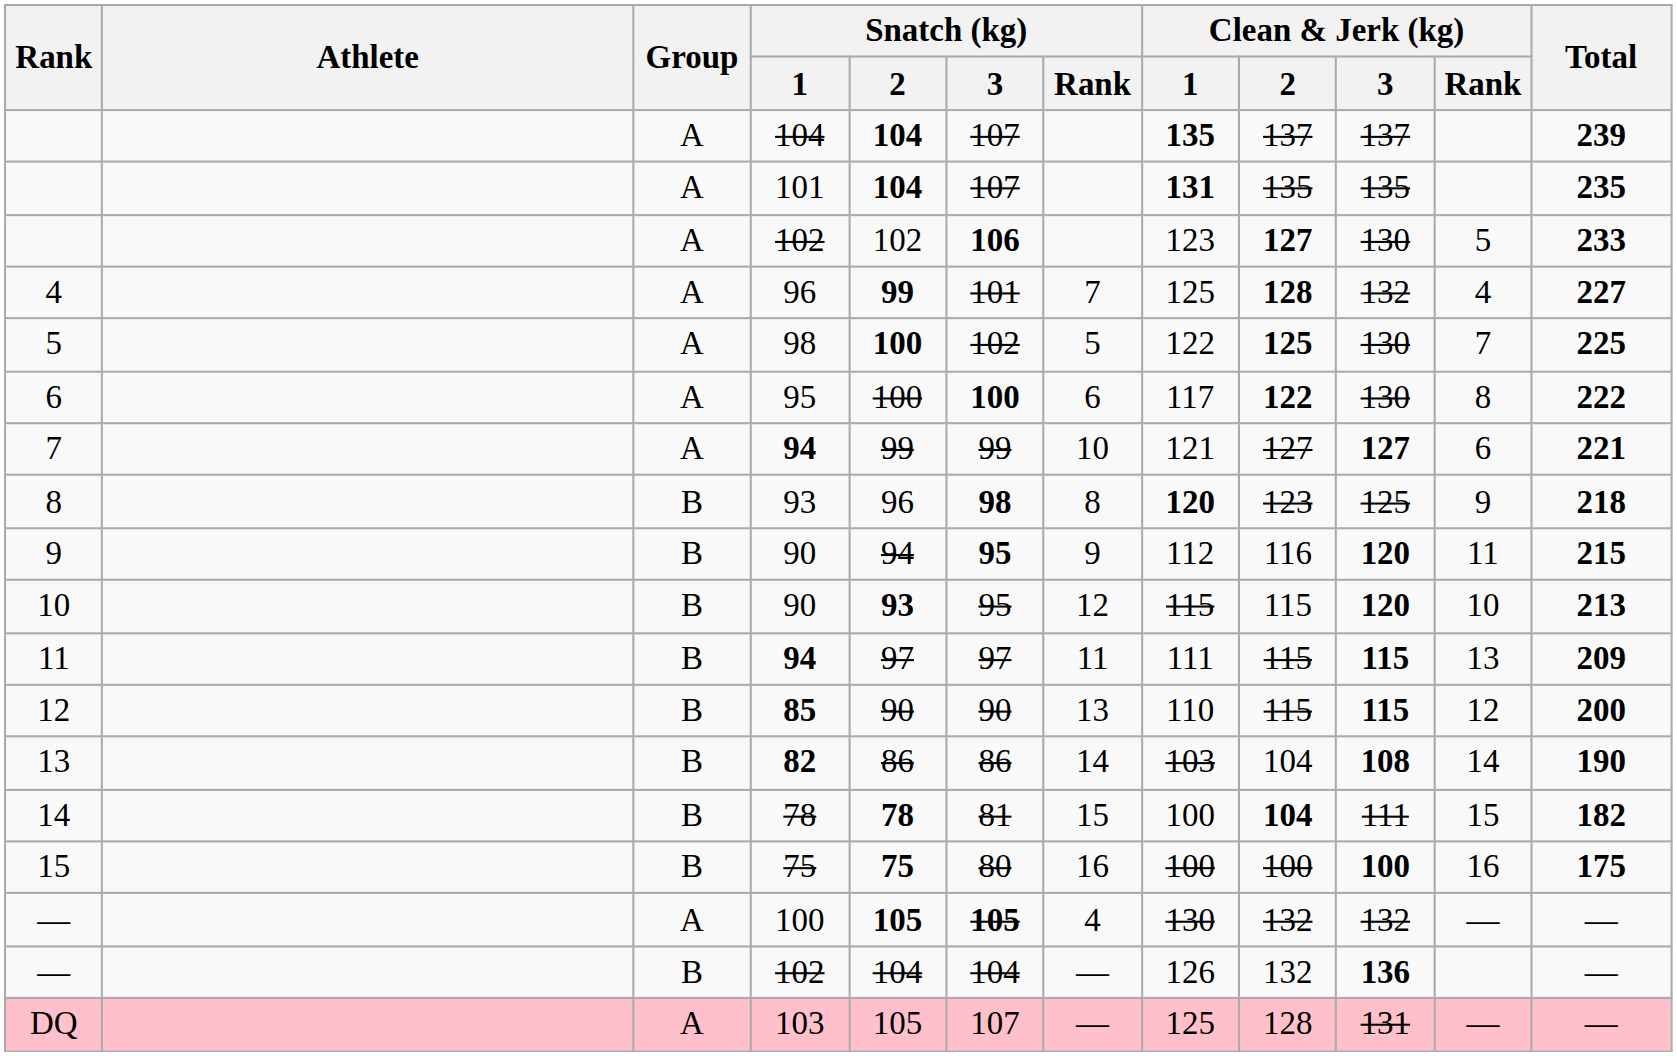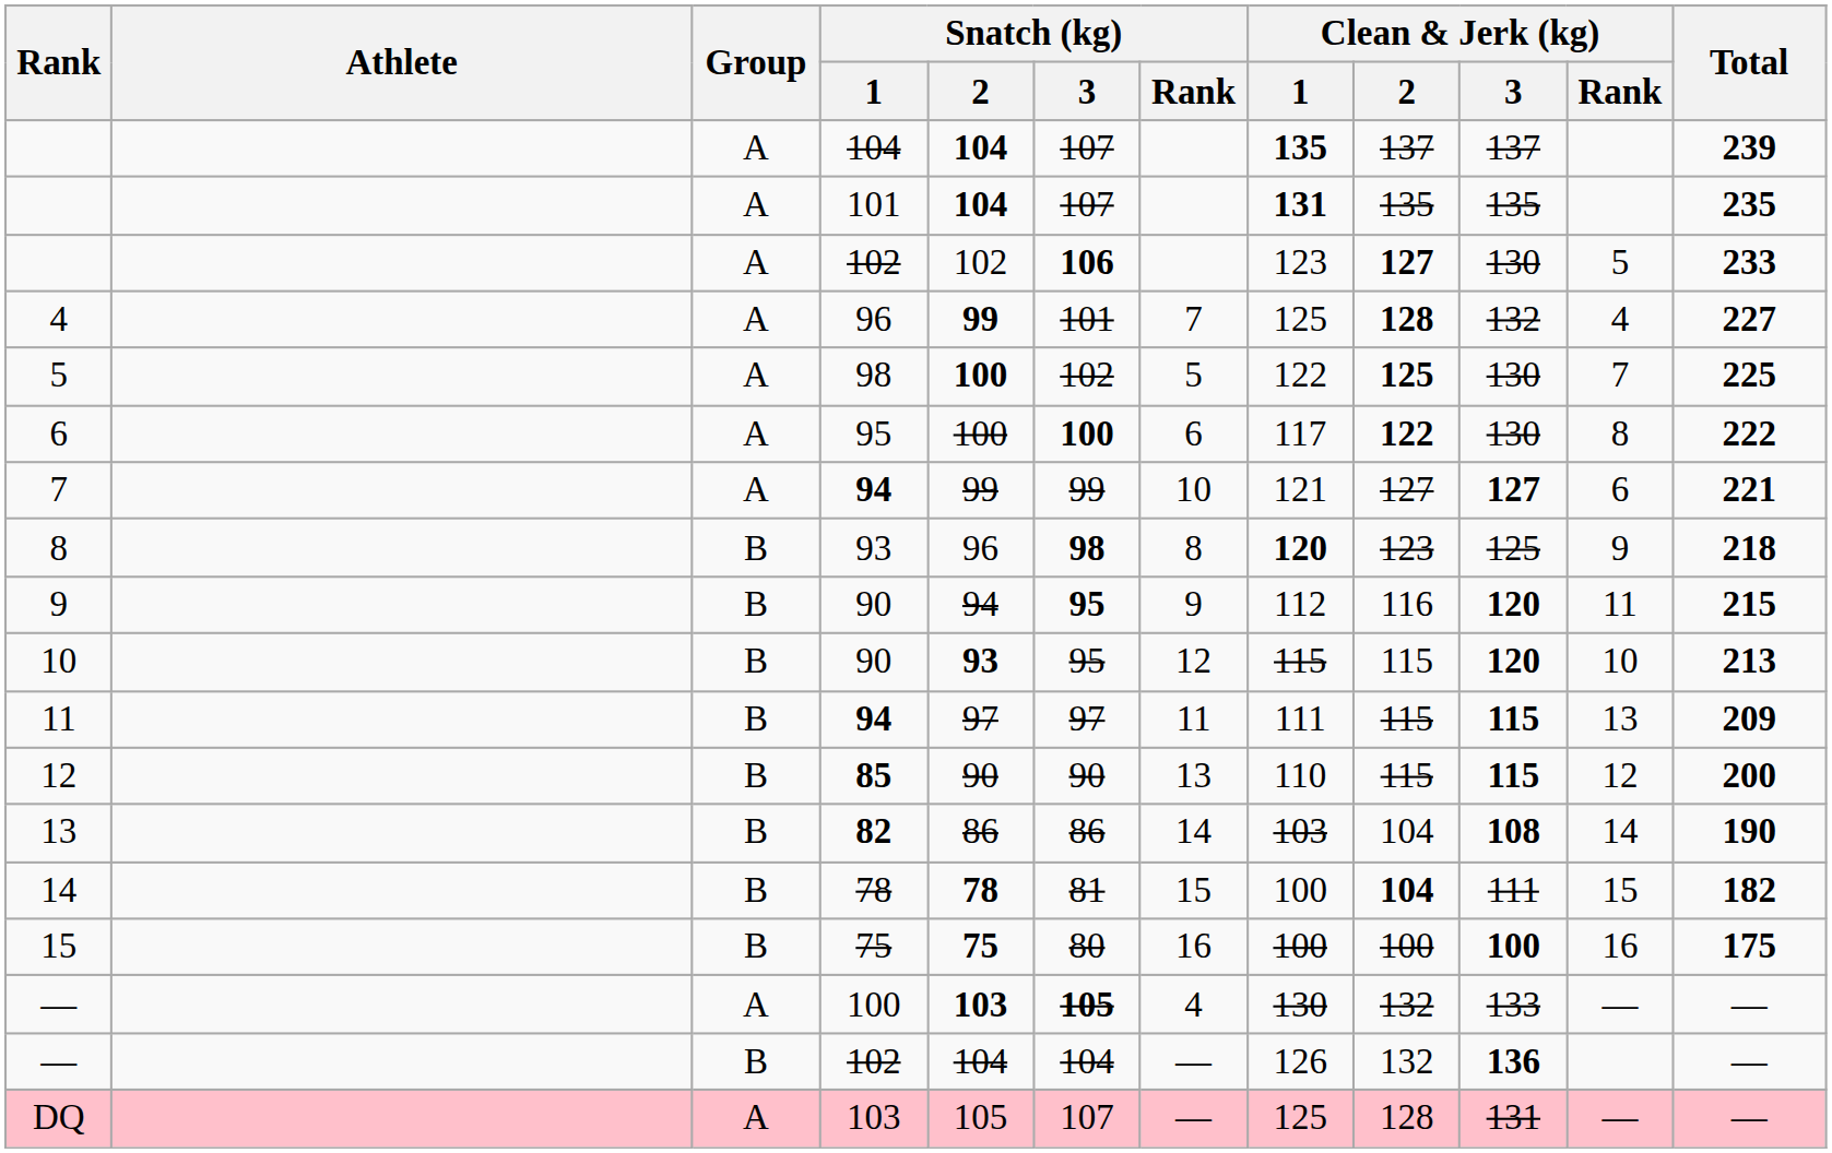— / 100 | Snatch (kg) / 2: 105 -> 103
— / 100 | Clean & Jerk (kg) / 3: 132 -> 133
